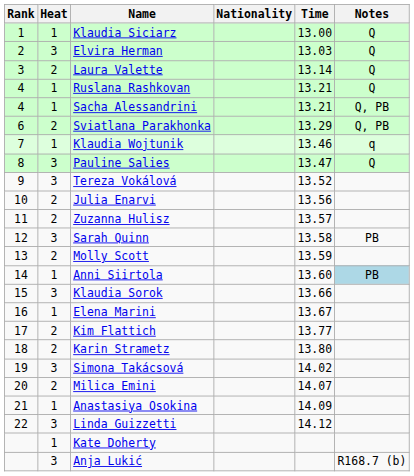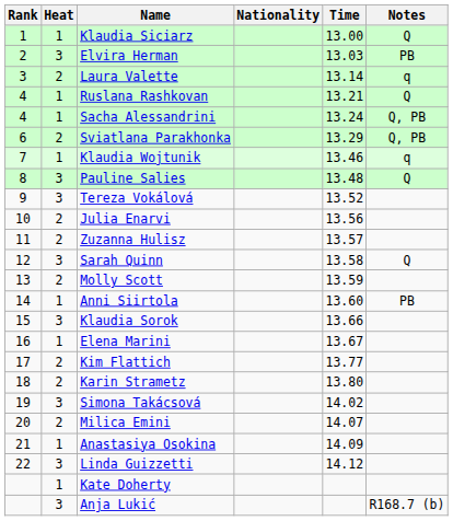Elvira Herman | Notes: Q -> PB
Laura Valette | Notes: Q -> q
Sacha Alessandrini | Time: 13.21 -> 13.24
Pauline Salies | Time: 13.47 -> 13.48
Sarah Quinn | Notes: PB -> Q
Anni Siirtola | Notes: lightblue background -> no background
